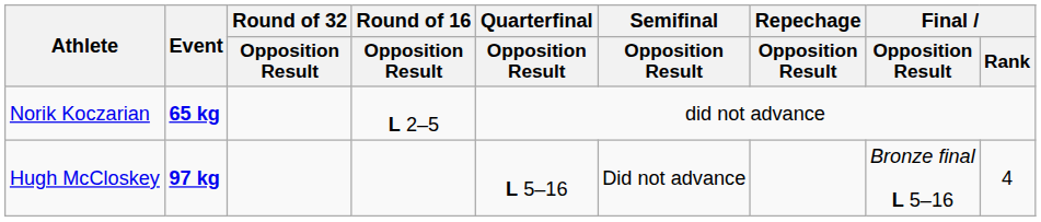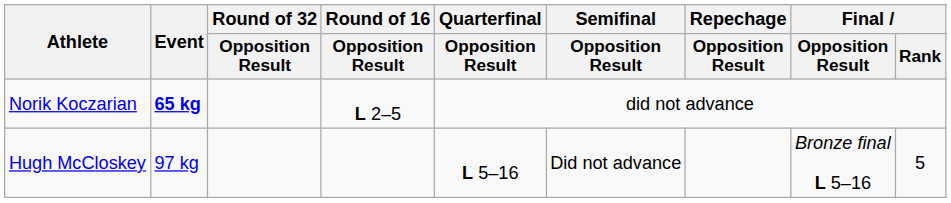Hugh McCloskey | Event: bold -> normal
Hugh McCloskey | Final / Rank: 4 -> 5
